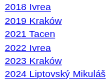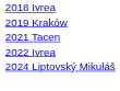- row: 2023 Kraków
